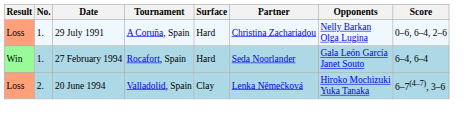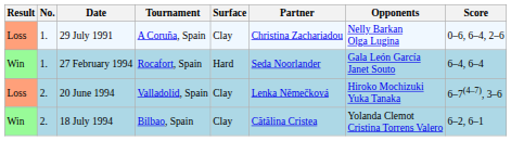29 July 1991 | Surface: Hard -> Clay
+ row: Win | 2. | 18 July 1994 | Bilbao, Spain | Clay | Cătălina Cristea | Yolanda Clemot Cristina Torrens Valero | 6–2, 6–1
